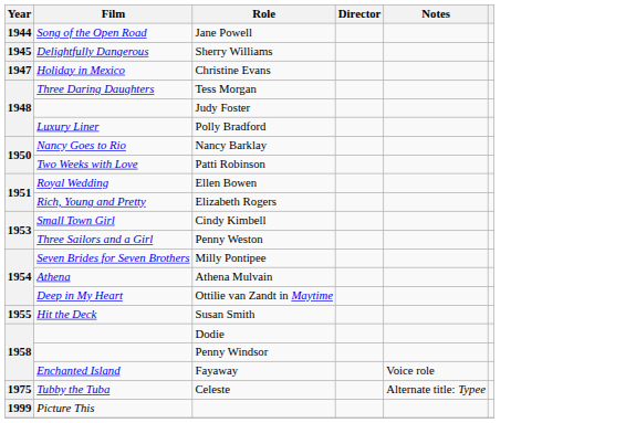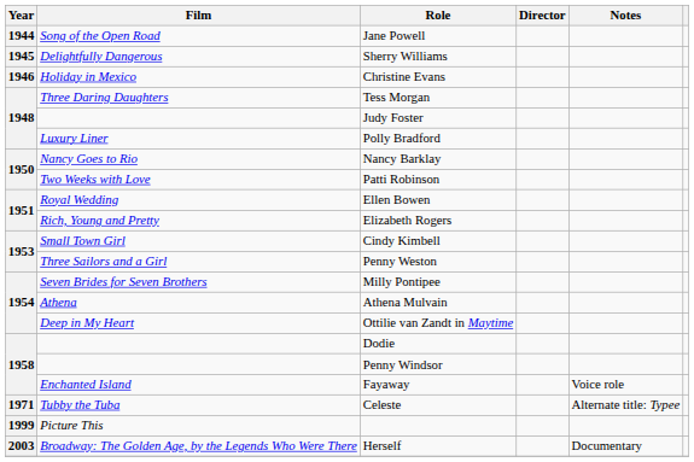Christine Evans | Year: 1947 -> 1946
- row: 1955 | Hit the Deck | Susan Smith
Celeste | Year: 1975 -> 1971
+ row: 2003 | Broadway: The Golden Age, by the Legends Who Were There | Herself | Documentary
